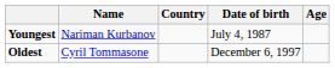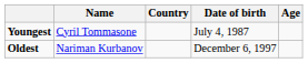Youngest | Name: Nariman Kurbanov -> Cyril Tommasone
Oldest | Name: Cyril Tommasone -> Nariman Kurbanov
